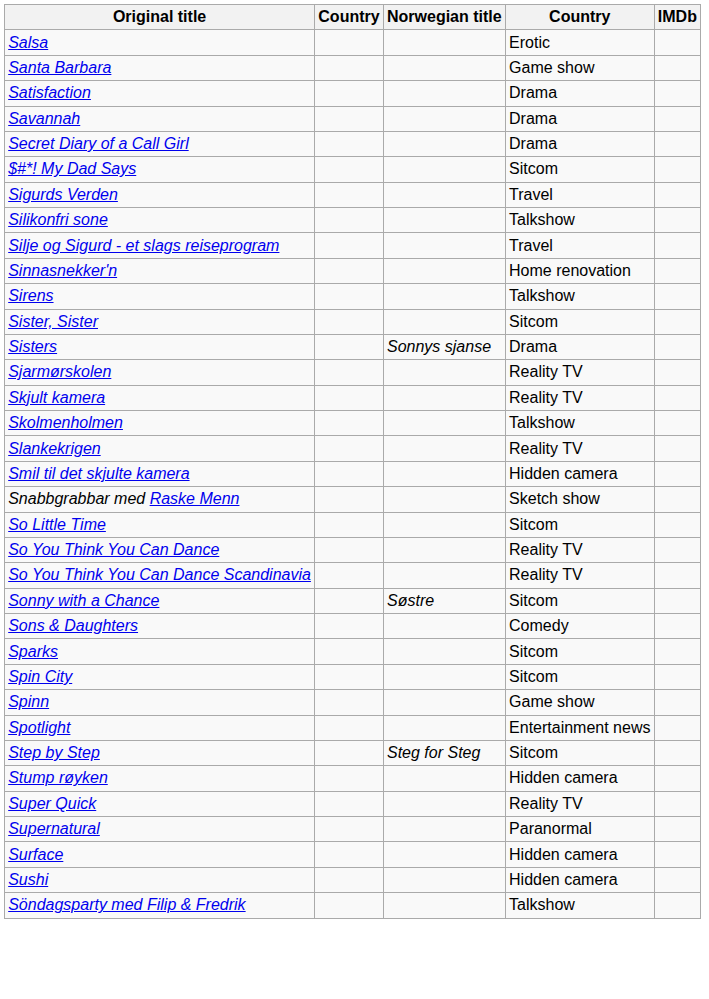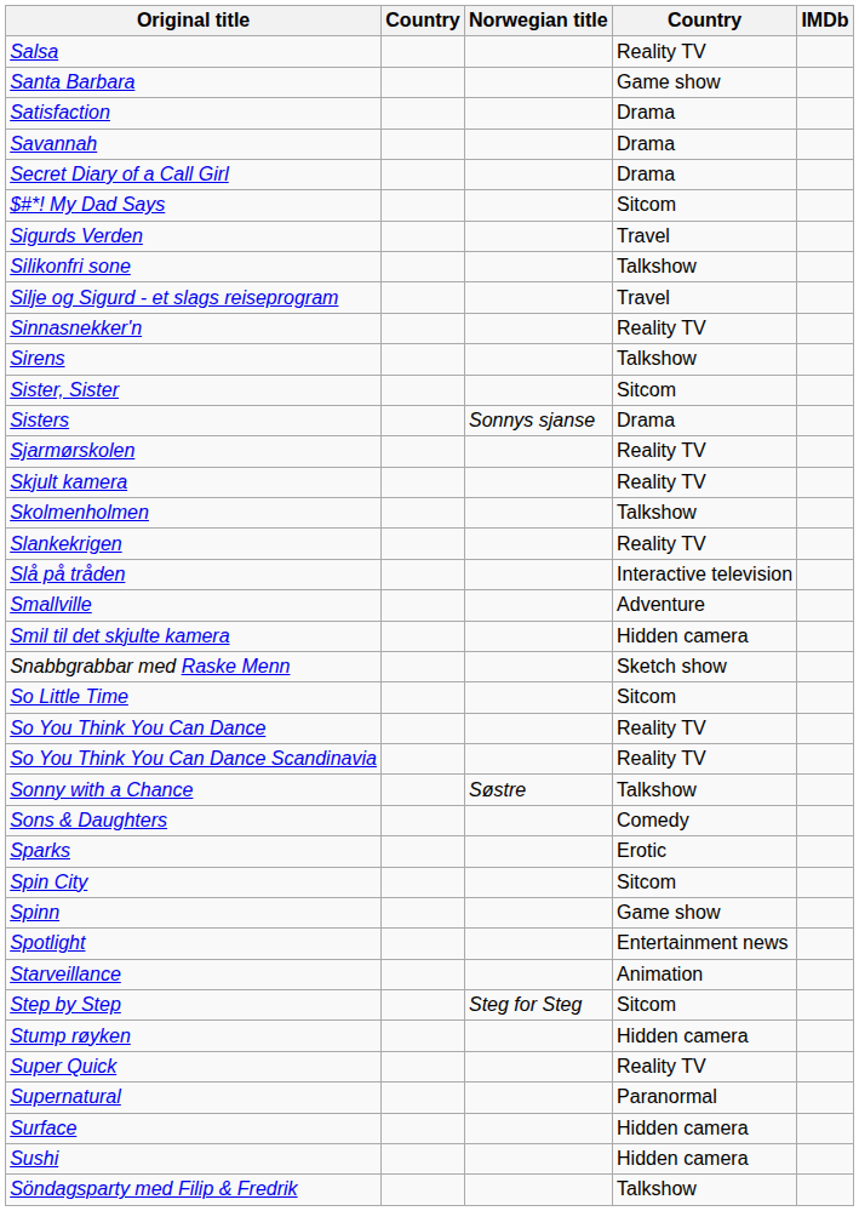Salsa | column 4: Erotic -> Reality TV
Sinnasnekker'n | column 4: Home renovation -> Reality TV
+ row: Slå på tråden | Interactive television
+ row: Smallville | Adventure
Sonny with a Chance | column 4: Sitcom -> Talkshow
Sparks | column 4: Sitcom -> Erotic
+ row: Starveillance | Animation
